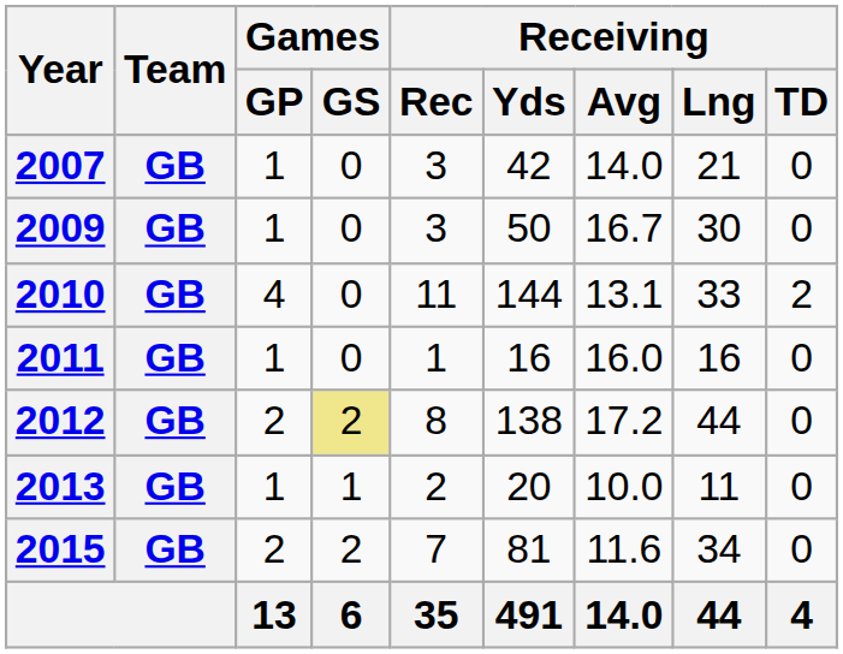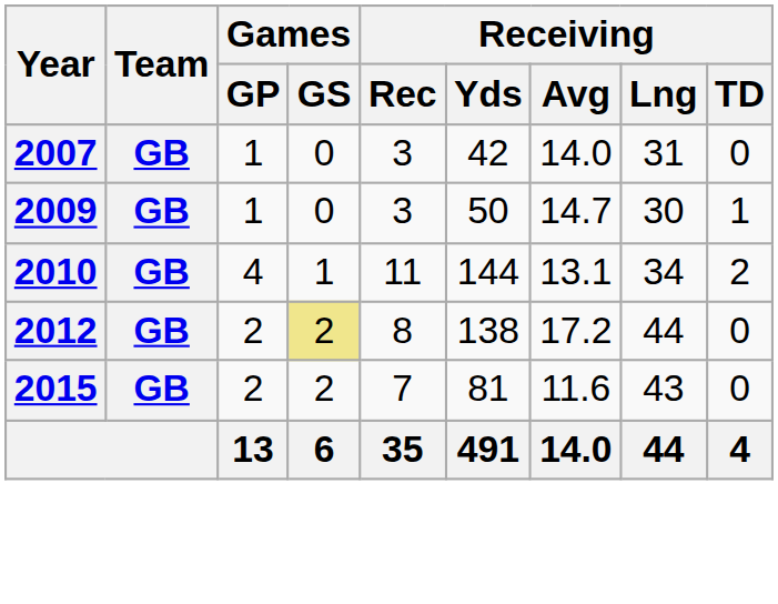2007 | Receiving / Lng: 21 -> 31
2009 | Receiving / Avg: 16.7 -> 14.7
2009 | Receiving / TD: 0 -> 1
2010 | Games / GS: 0 -> 1
2010 | Receiving / Lng: 33 -> 34
- row: 2011 | GB | 1 | 0 | 1 | 16 | 16.0 | 16 | 0
- row: 2013 | GB | 1 | 1 | 2 | 20 | 10.0 | 11 | 0
2015 | Receiving / Lng: 34 -> 43
